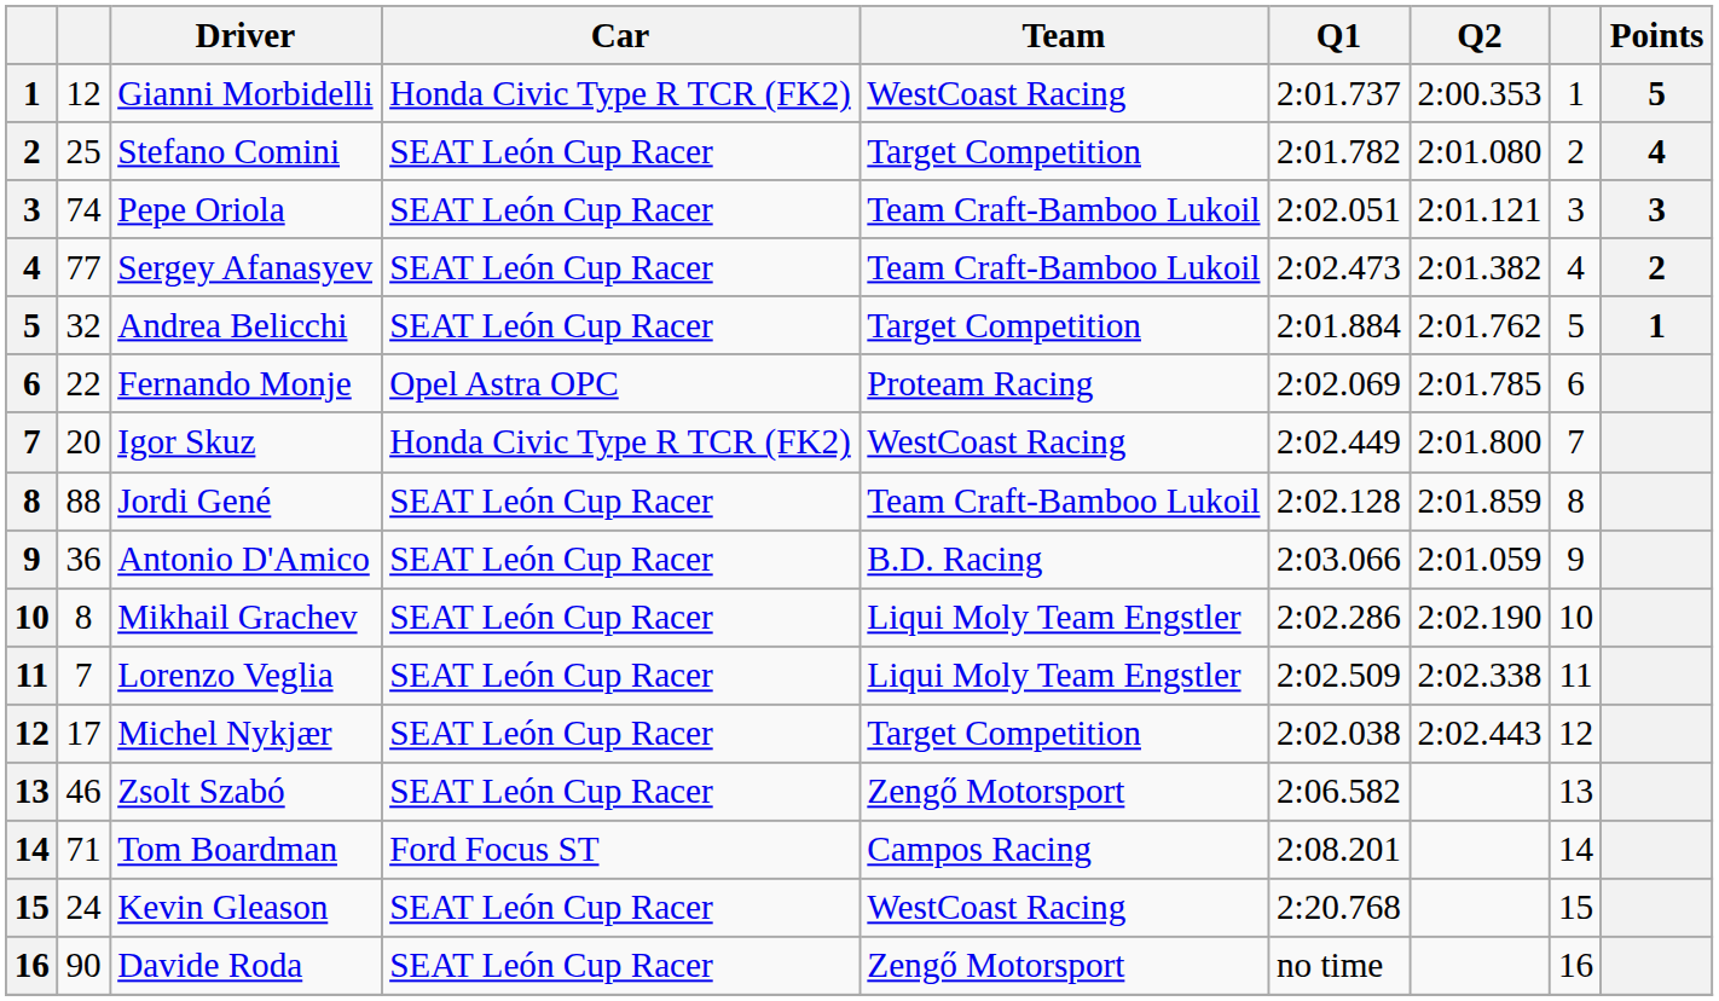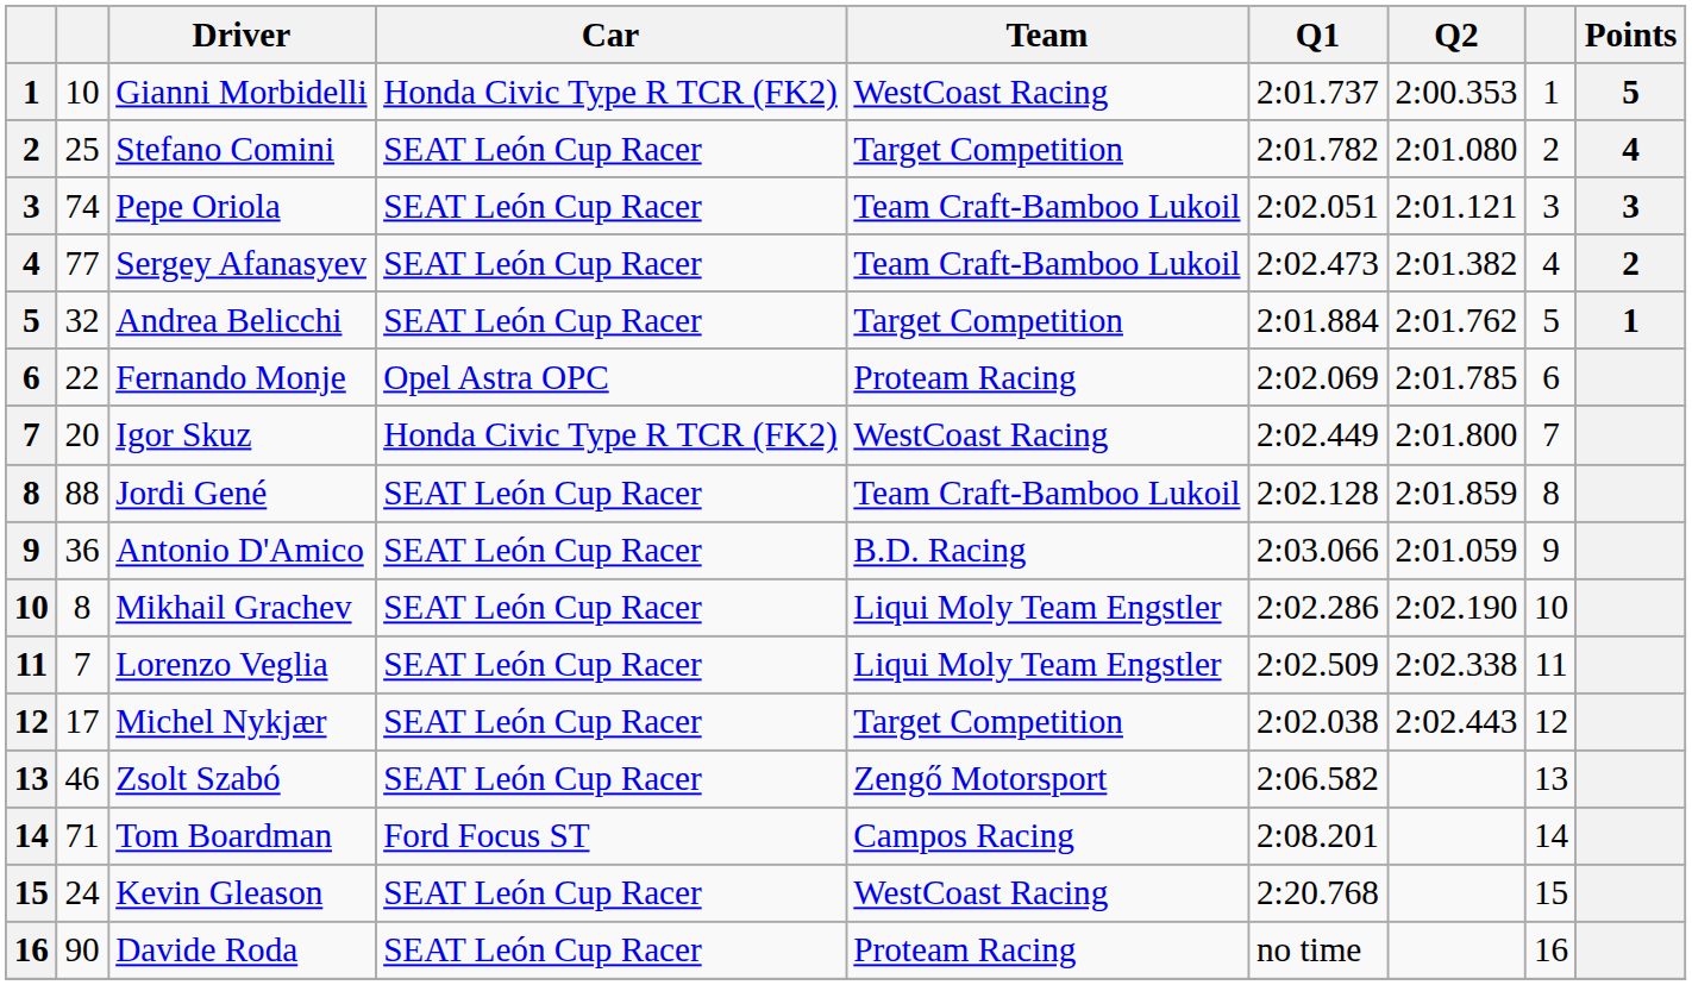Gianni Morbidelli | column 2: 12 -> 10
Davide Roda | Team: Zengő Motorsport -> Proteam Racing
